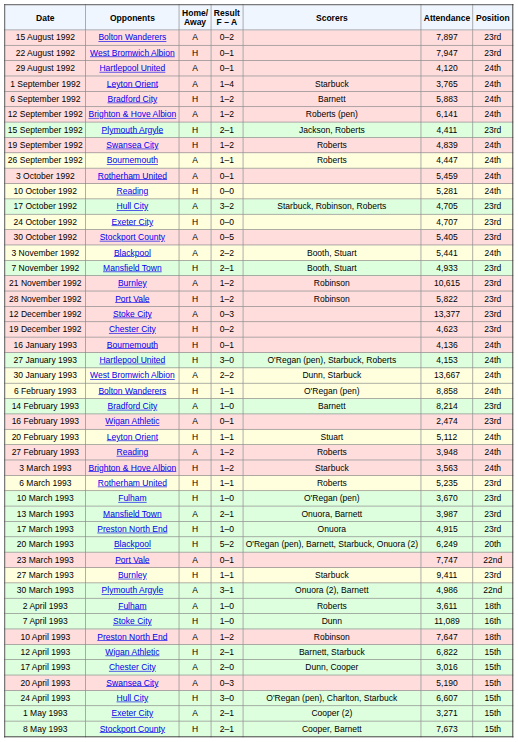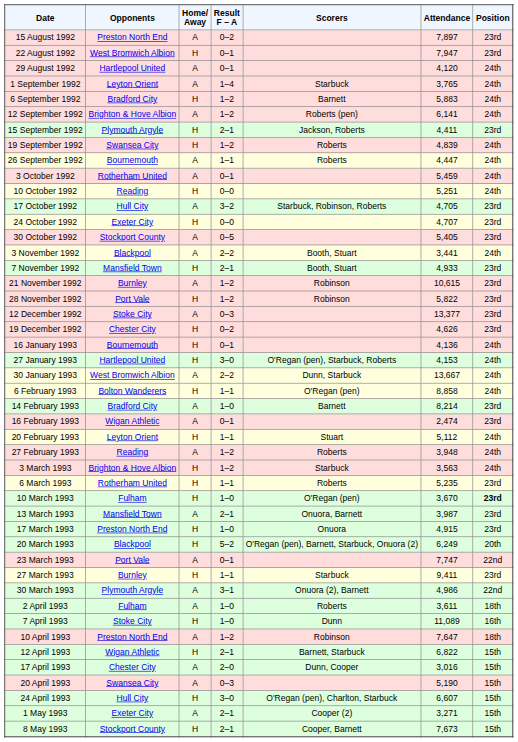15 August 1992 | Opponents: Bolton Wanderers -> Preston North End
10 October 1992 | Attendance: 5,281 -> 5,251
3 November 1992 | Attendance: 5,441 -> 3,441
19 December 1992 | Attendance: 4,623 -> 4,626
10 March 1993 | Position: normal -> bold
